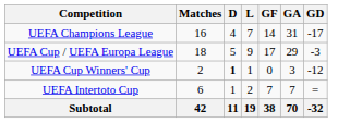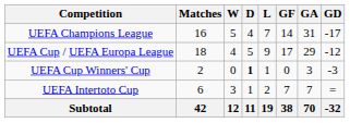+ column: W | 5 | 4 | 0 | 3 | 12
UEFA Cup / UEFA Europa League | GD: -3 -> -12
UEFA Cup Winners' Cup | GD: -12 -> -3
